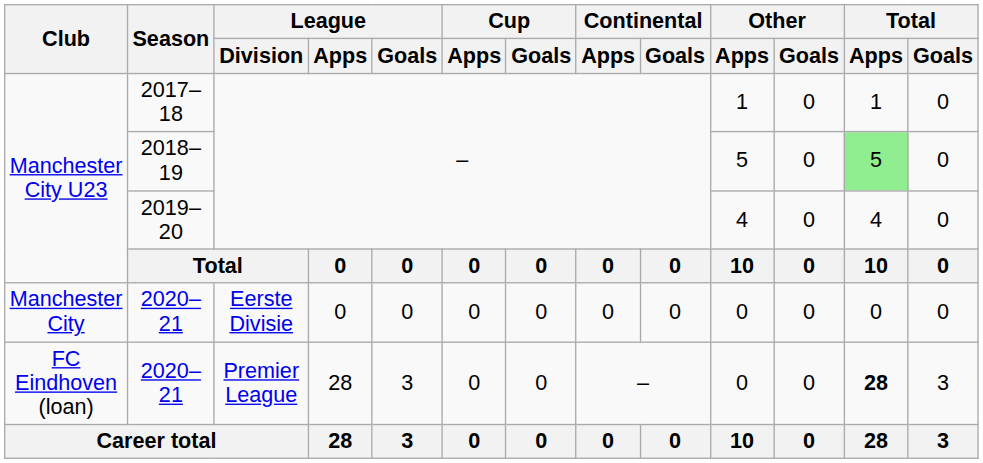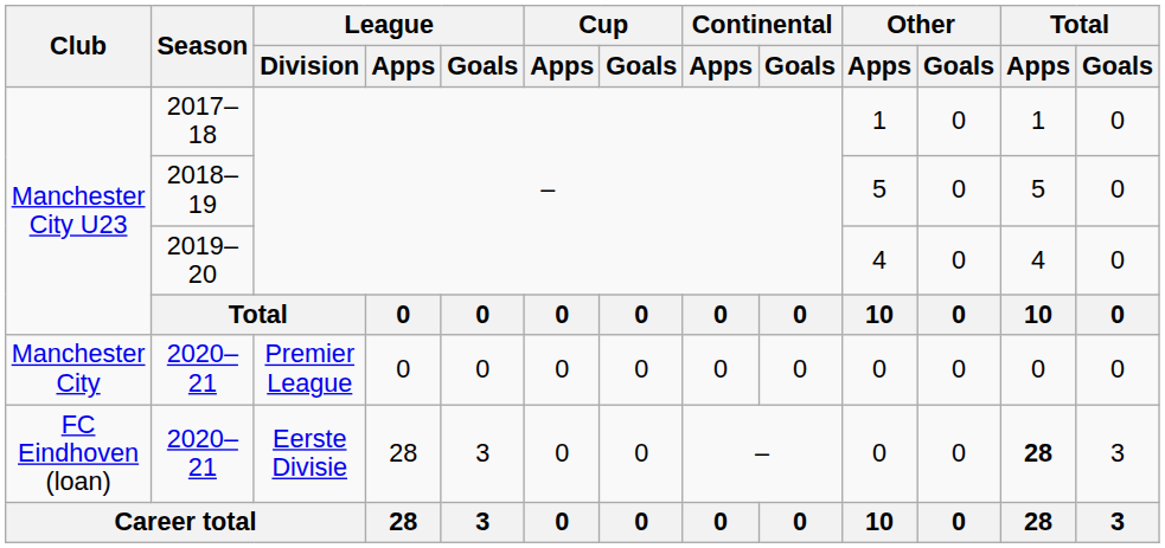2018–19 | Total / Apps: lightgreen background -> no background
Manchester City / 2020–21 | League / Division: Eerste Divisie -> Premier League
FC Eindhoven (loan) / 2020–21 | League / Division: Premier League -> Eerste Divisie
